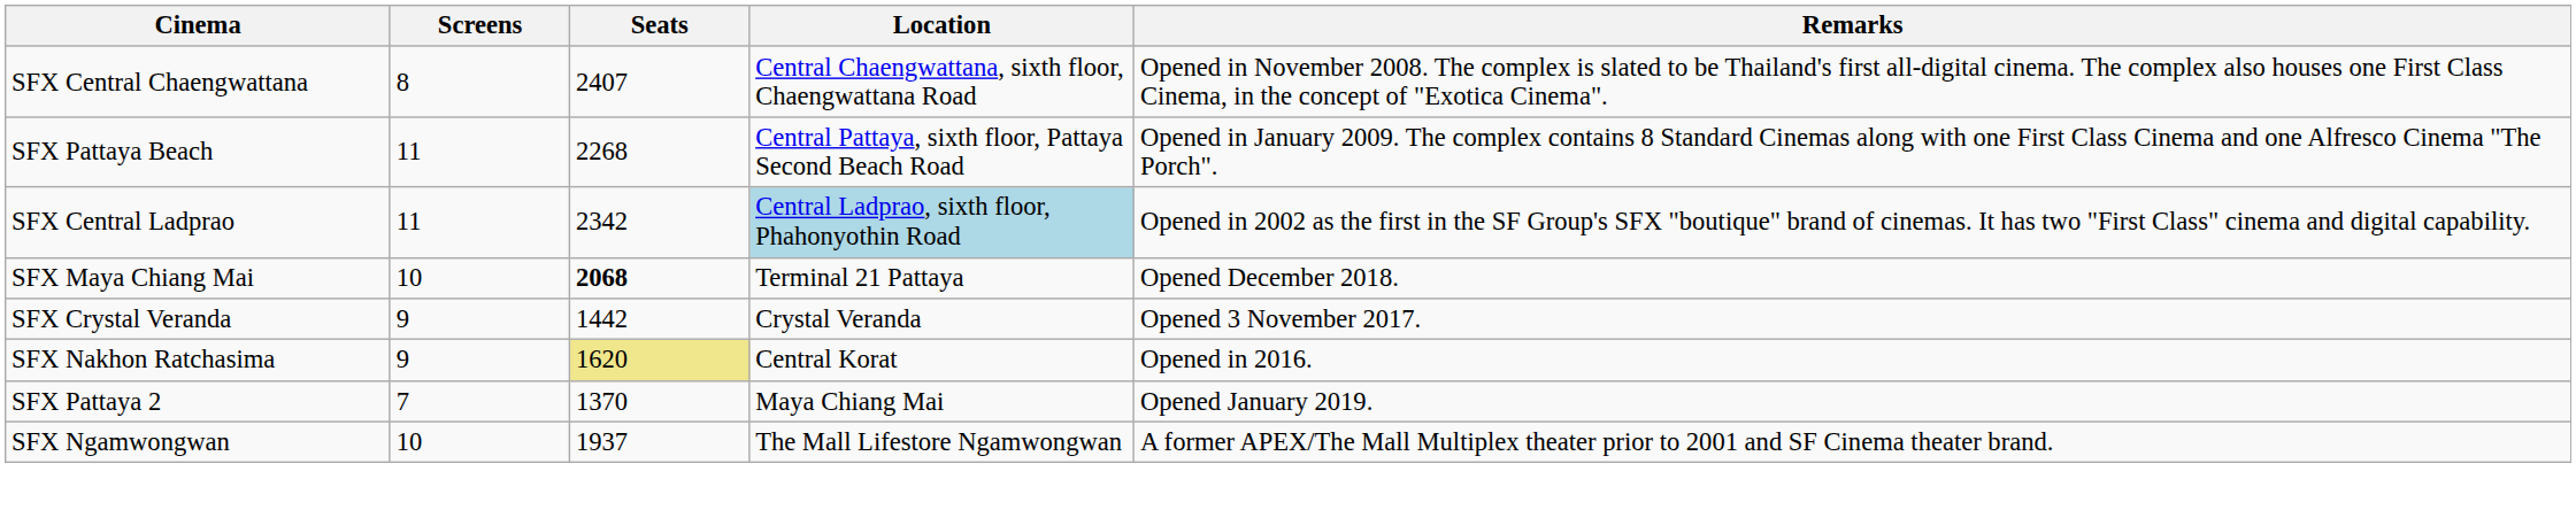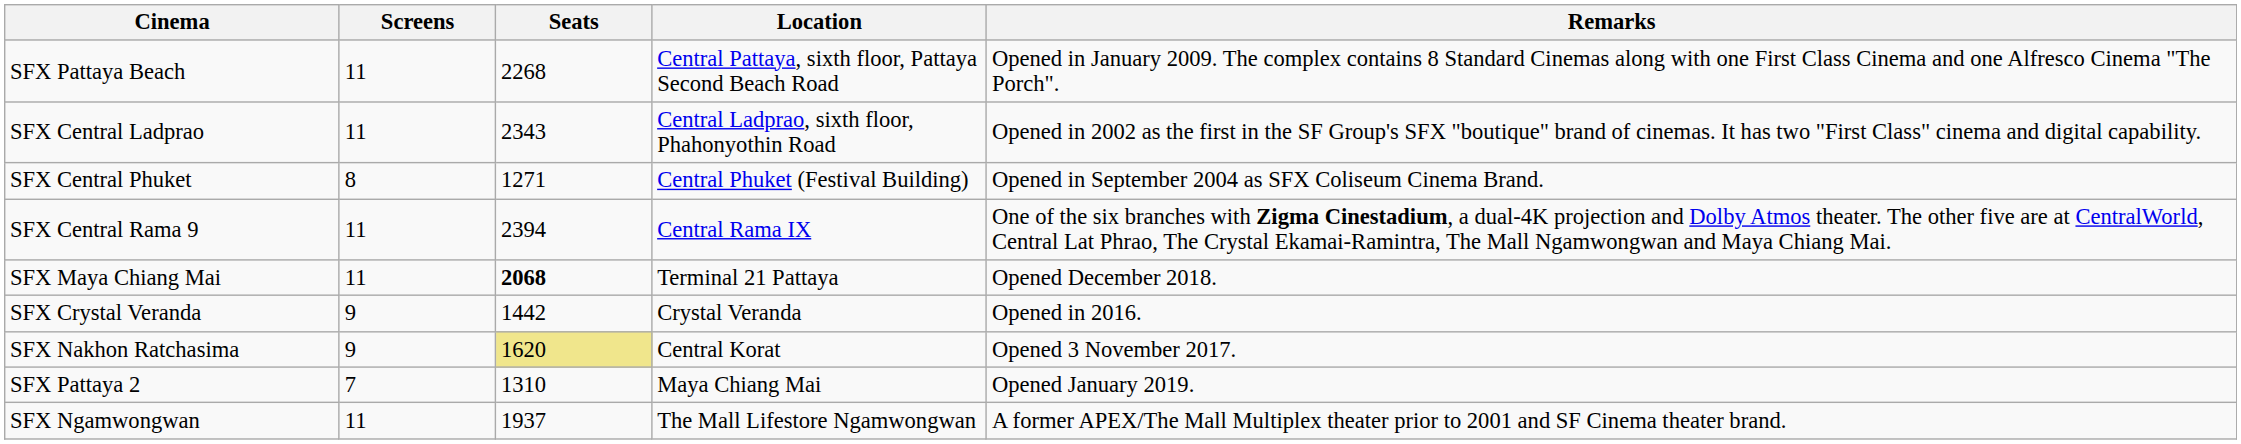- row: SFX Central Chaengwattana | 8 | 2407 | Central Chaengwattana, sixth floor, Chaengwattana Road | Opened in November 2008. The complex is slated to be Thailand's first all-digital cinema. The complex also houses one First Class Cinema, in the concept of "Exotica Cinema".
SFX Central Ladprao | Seats: 2342 -> 2343
SFX Central Ladprao | Location: lightblue background -> no background
+ row: SFX Central Phuket | 8 | 1271 | Central Phuket (Festival Building) | Opened in September 2004 as SFX Coliseum Cinema Brand.
+ row: SFX Central Rama 9 | 11 | 2394 | Central Rama IX | One of the six branches with Zigma Cinestadium, a dual-4K projection and Dolby Atmos theater. The other five are at CentralWorld, Central Lat Phrao, The Crystal Ekamai-Ramintra, The Mall Ngamwongwan and Maya Chiang Mai.
SFX Maya Chiang Mai | Screens: 10 -> 11
SFX Crystal Veranda | Remarks: Opened 3 November 2017. -> Opened in 2016.
SFX Nakhon Ratchasima | Remarks: Opened in 2016. -> Opened 3 November 2017.
SFX Pattaya 2 | Seats: 1370 -> 1310
SFX Ngamwongwan | Screens: 10 -> 11
